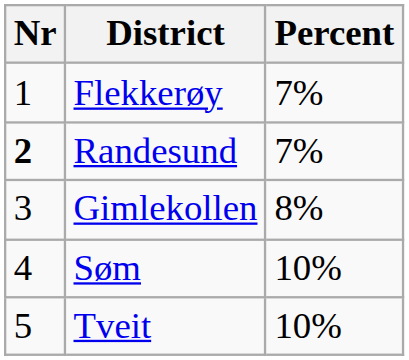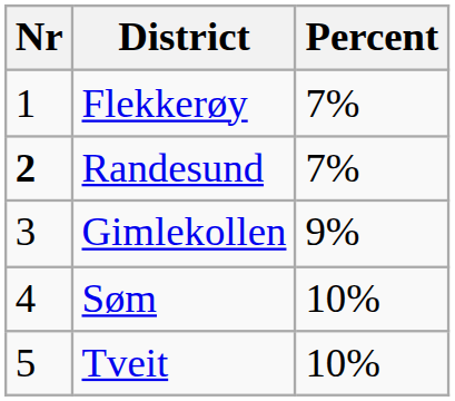Gimlekollen | Percent: 8% -> 9%
